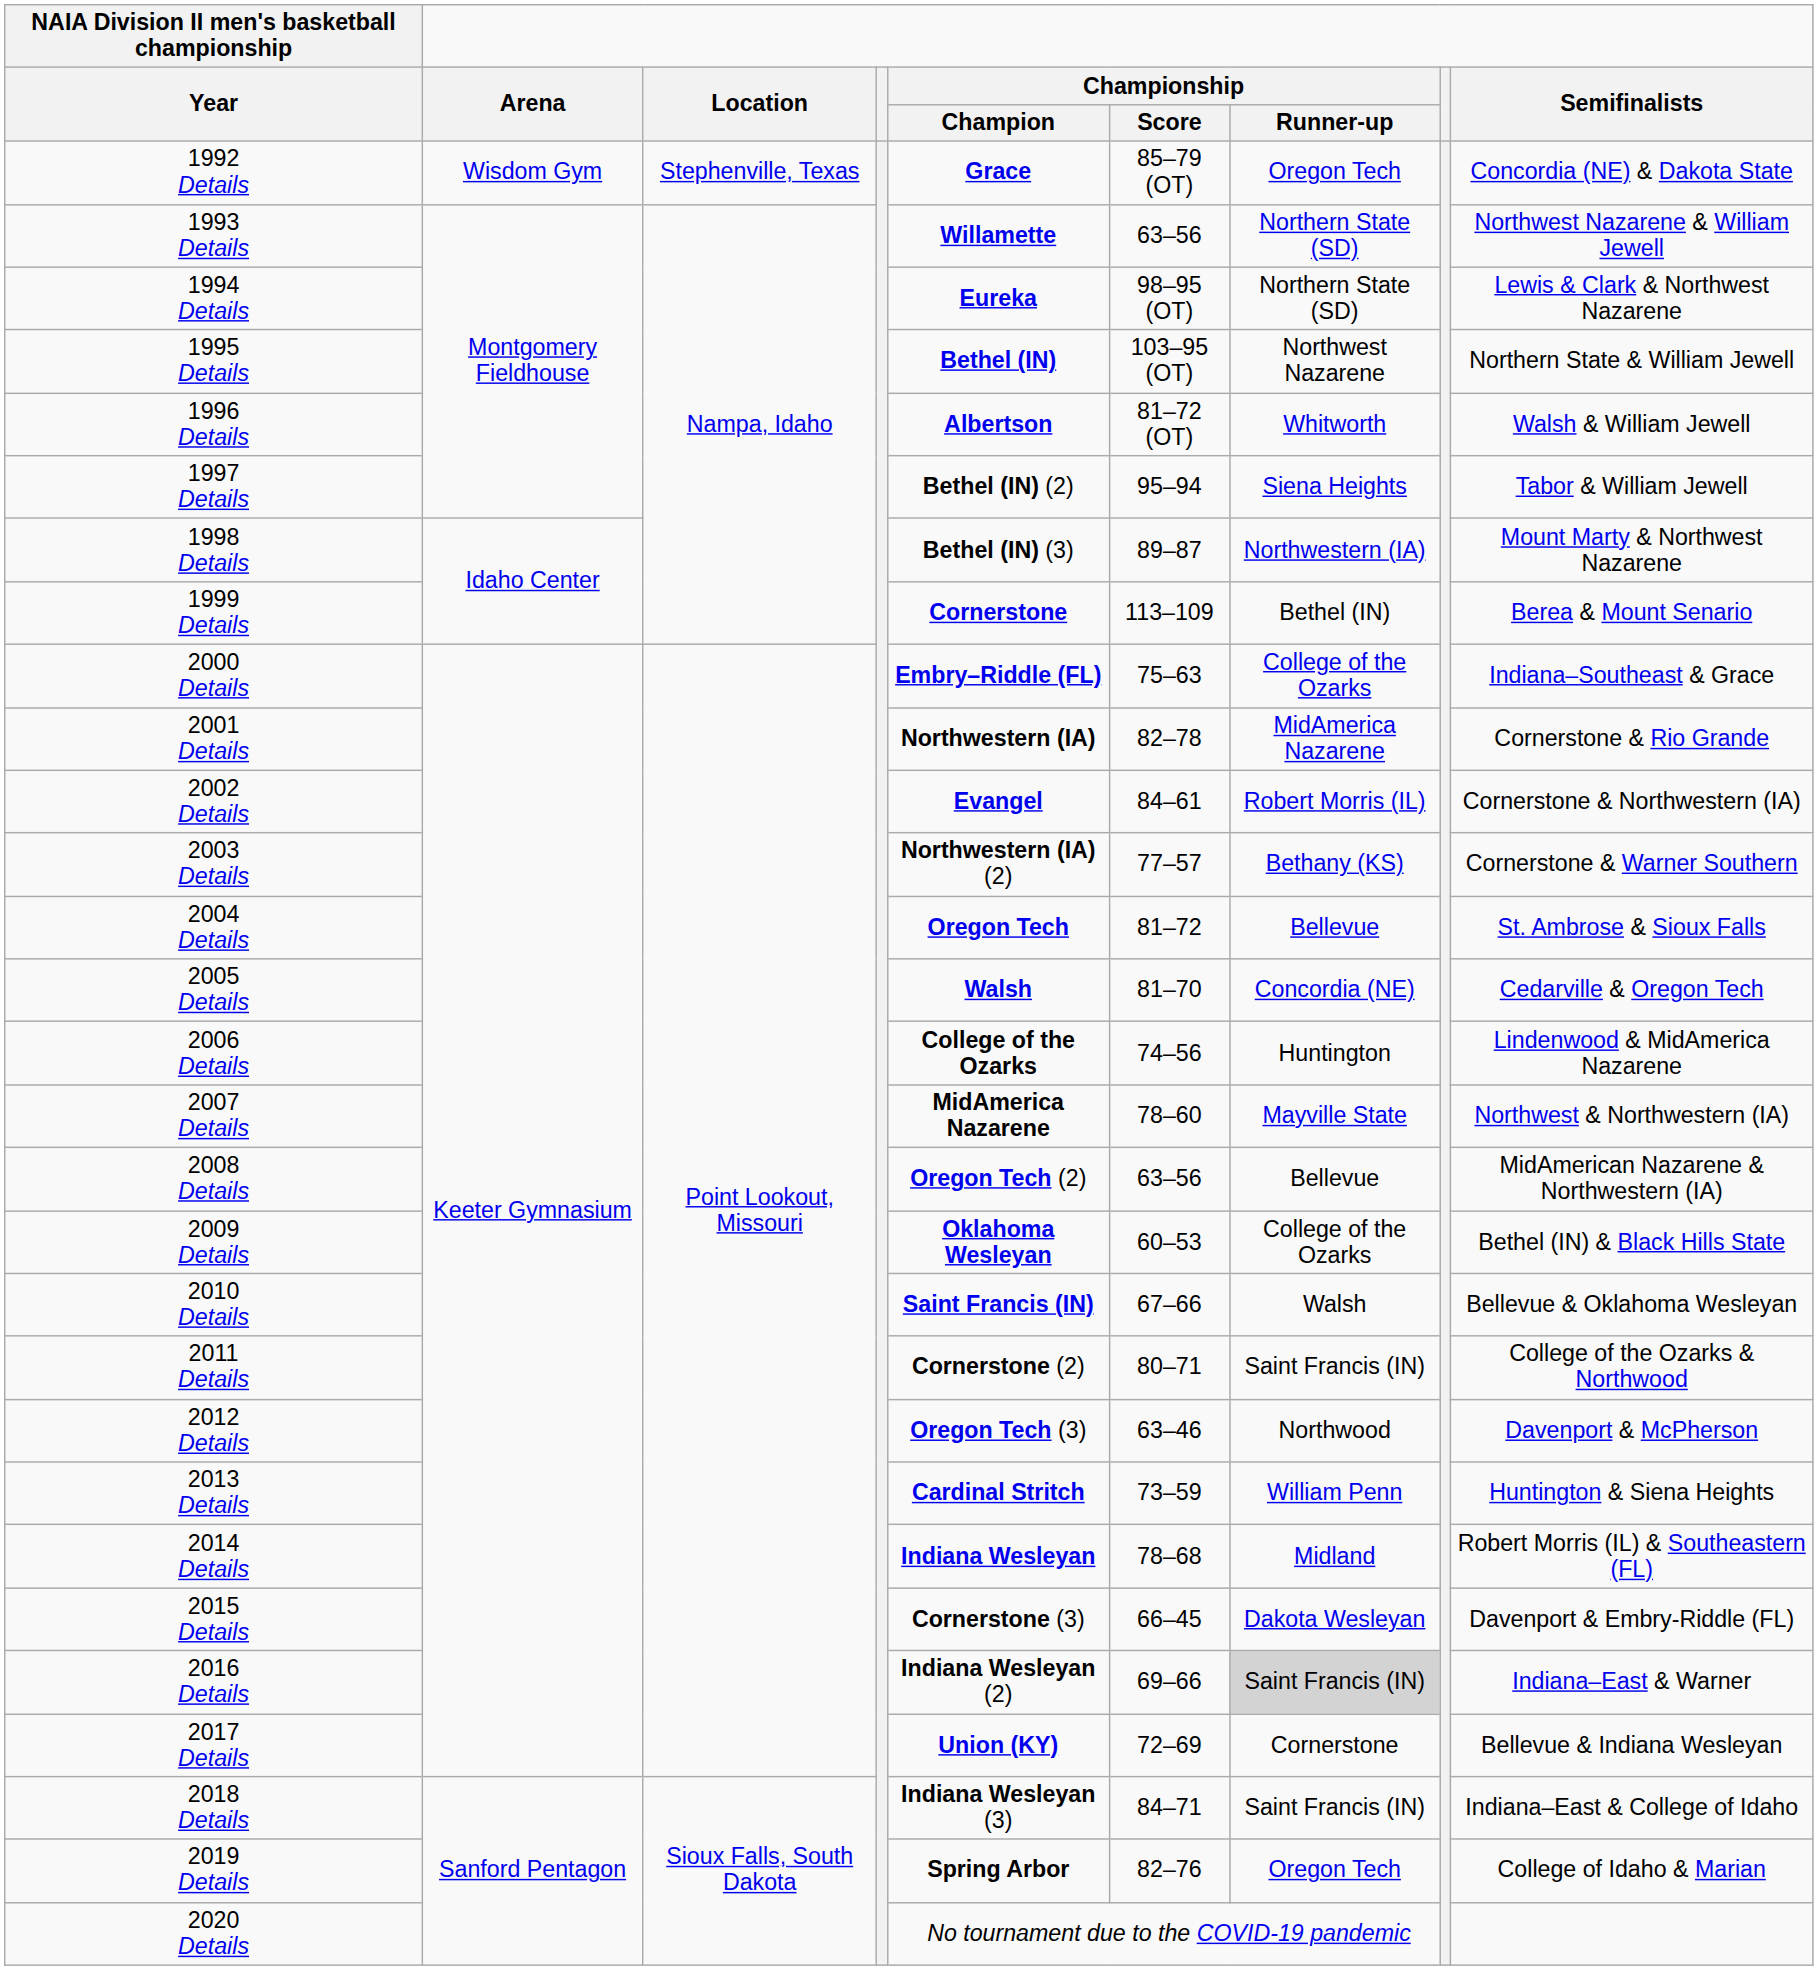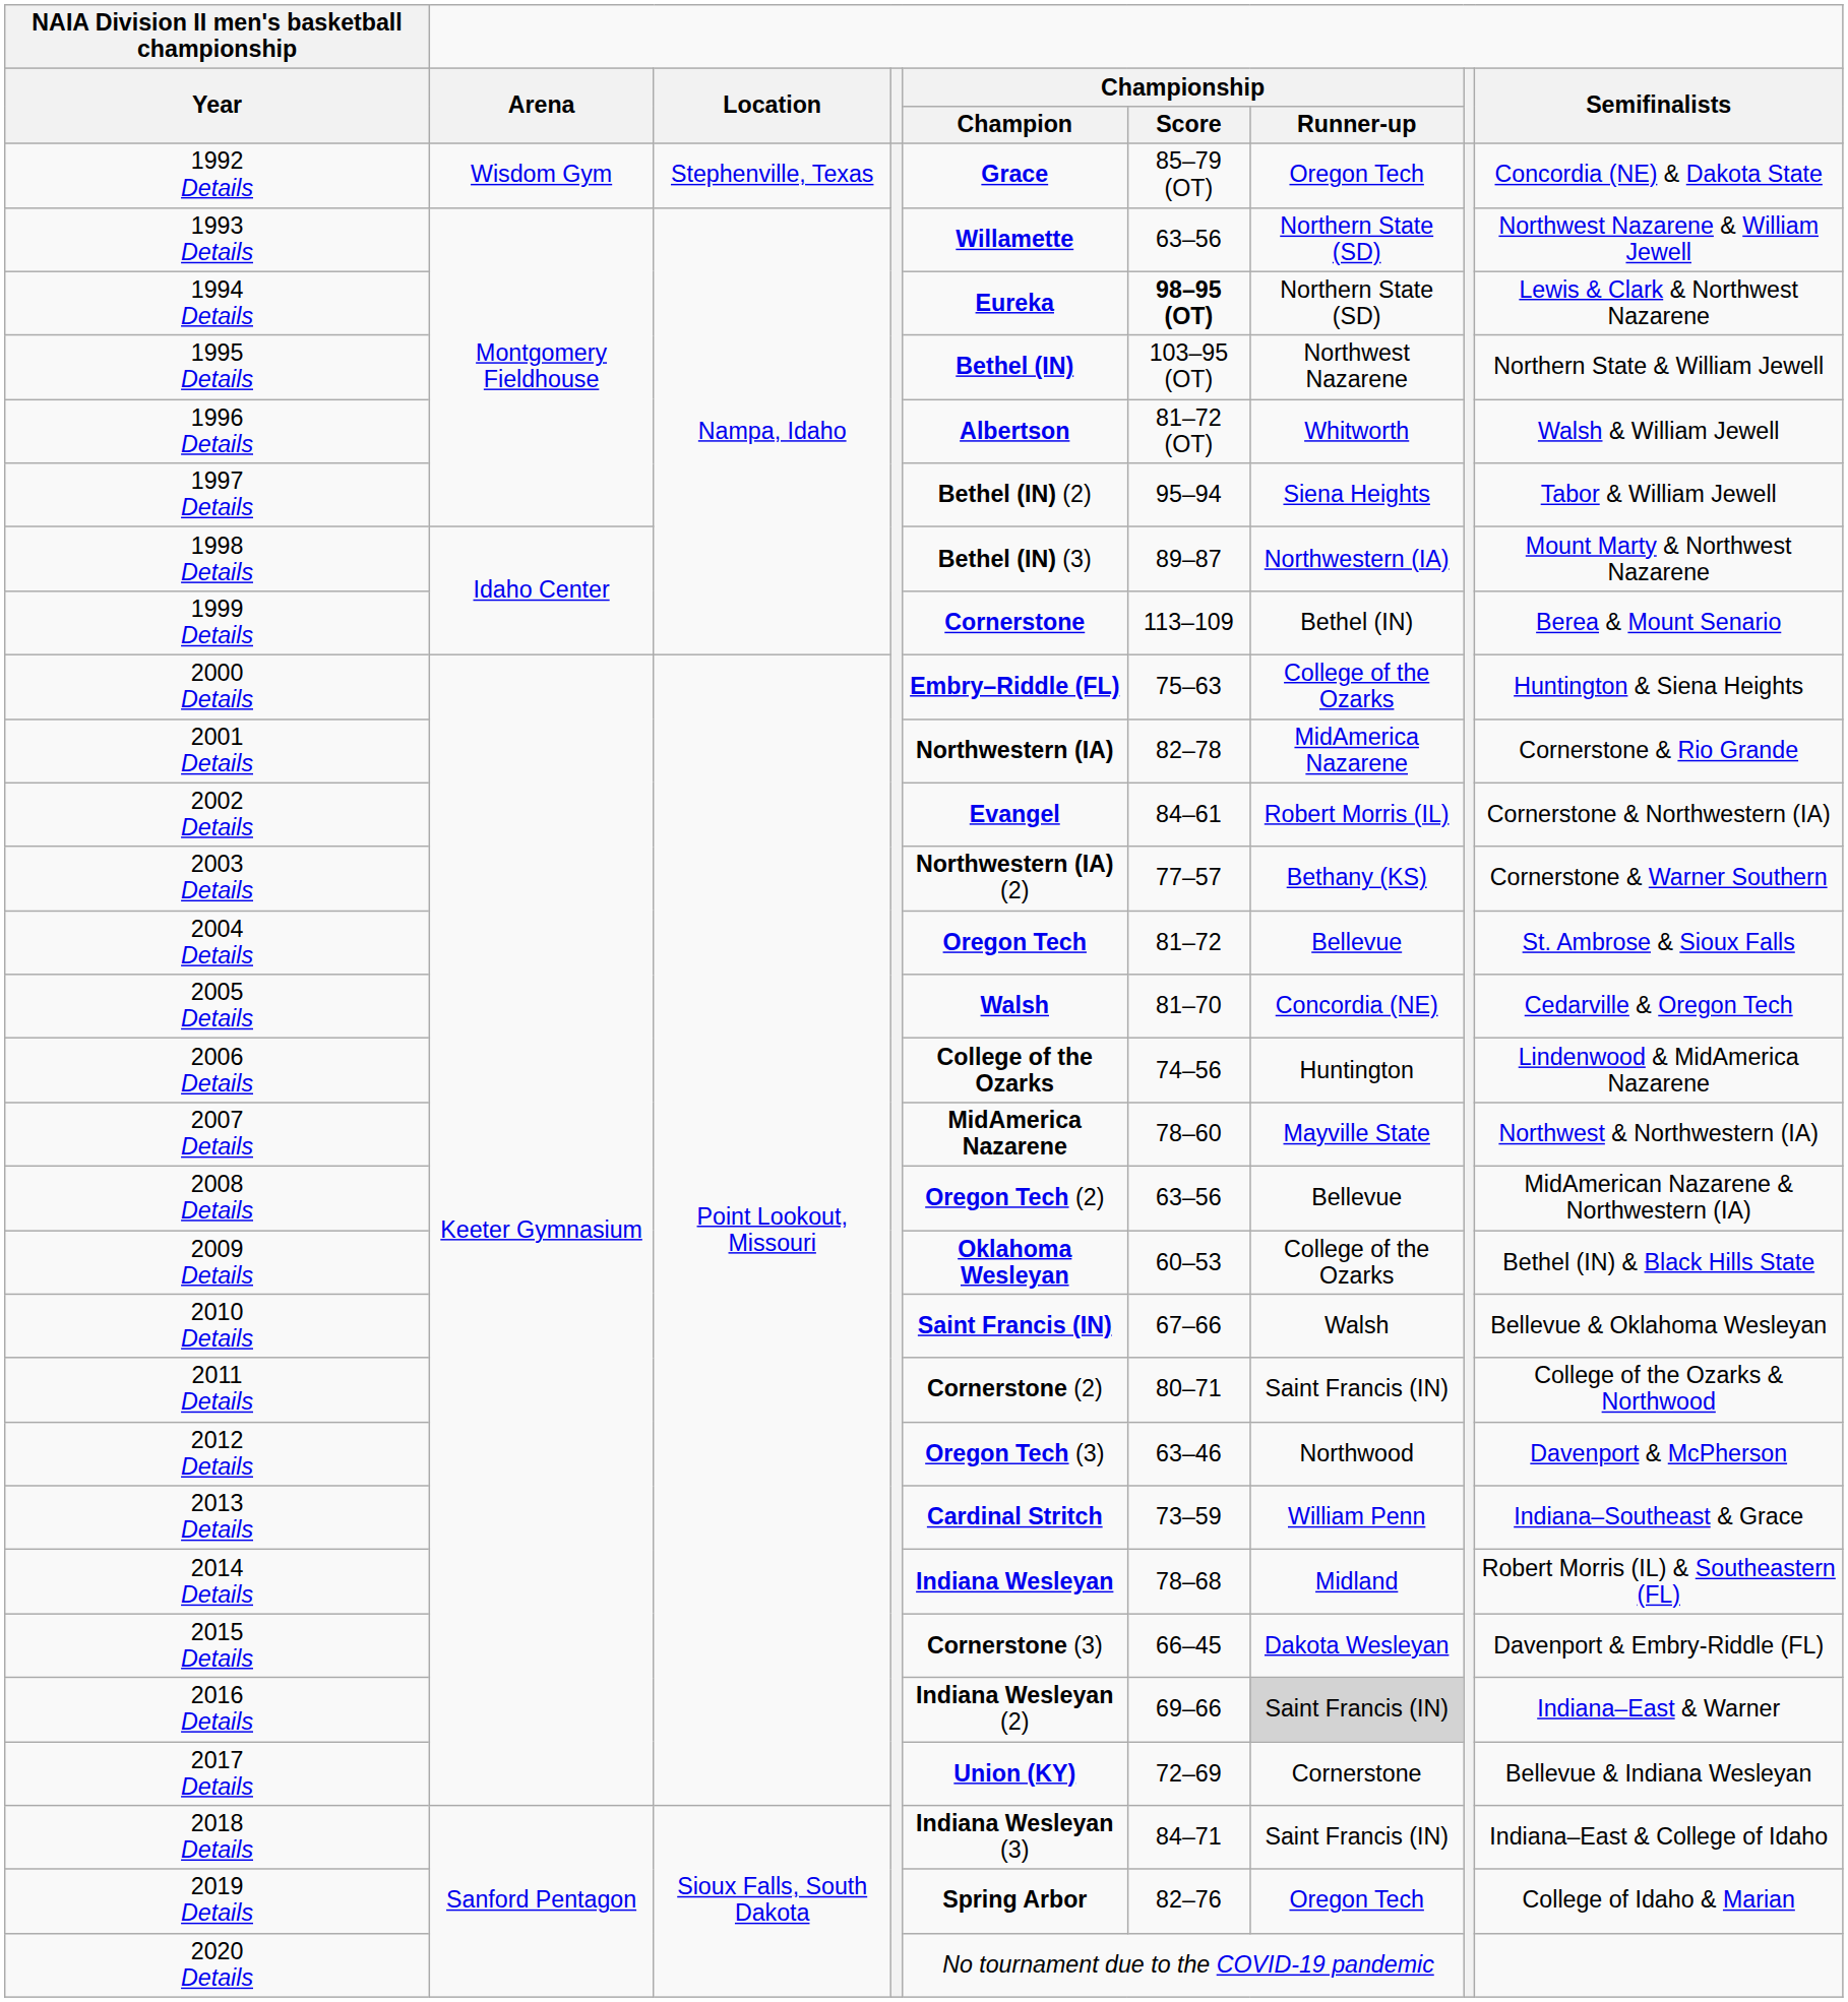1994 Details | Championship / Score: normal -> bold
2000 Details | Semifinalists: Indiana–Southeast & Grace -> Huntington & Siena Heights
2013 Details | Semifinalists: Huntington & Siena Heights -> Indiana–Southeast & Grace
